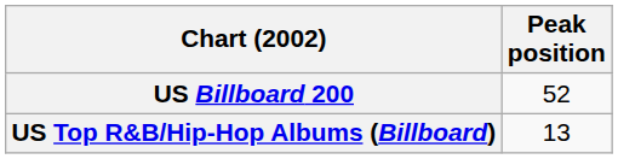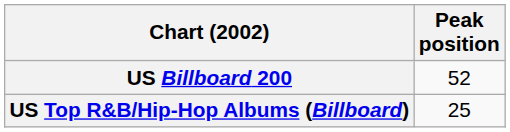US Top R&B/Hip-Hop Albums (Billboard) | Peak position: 13 -> 25
